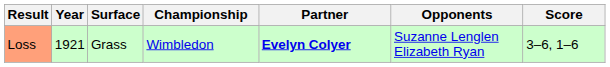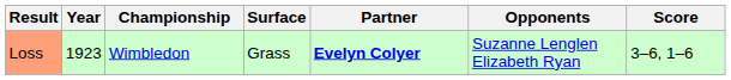columns swapped: Championship <-> Surface
Loss | Year: 1921 -> 1923
